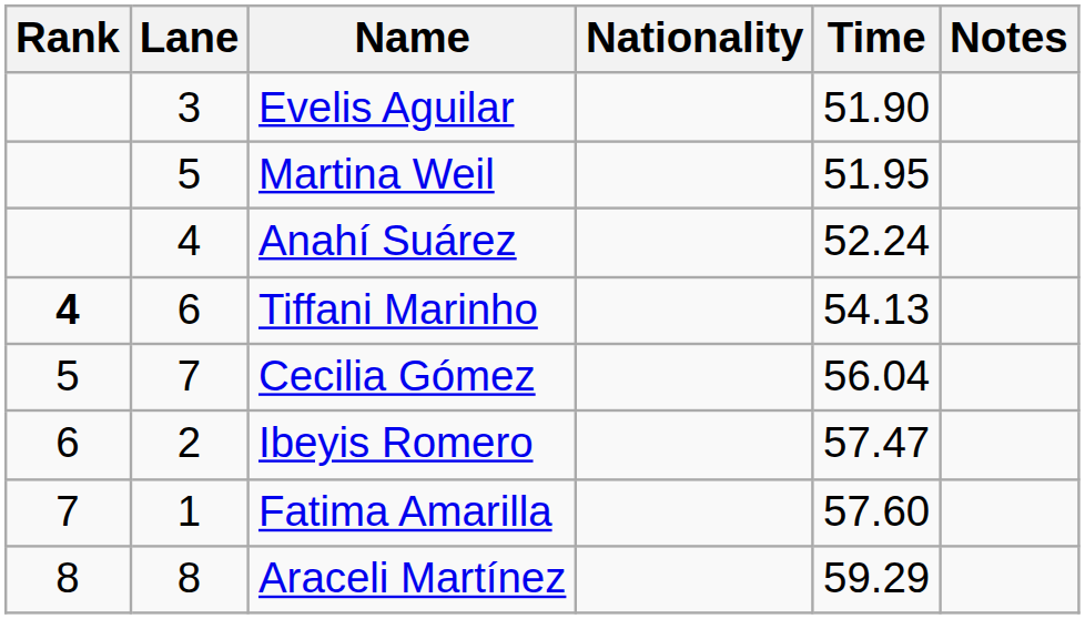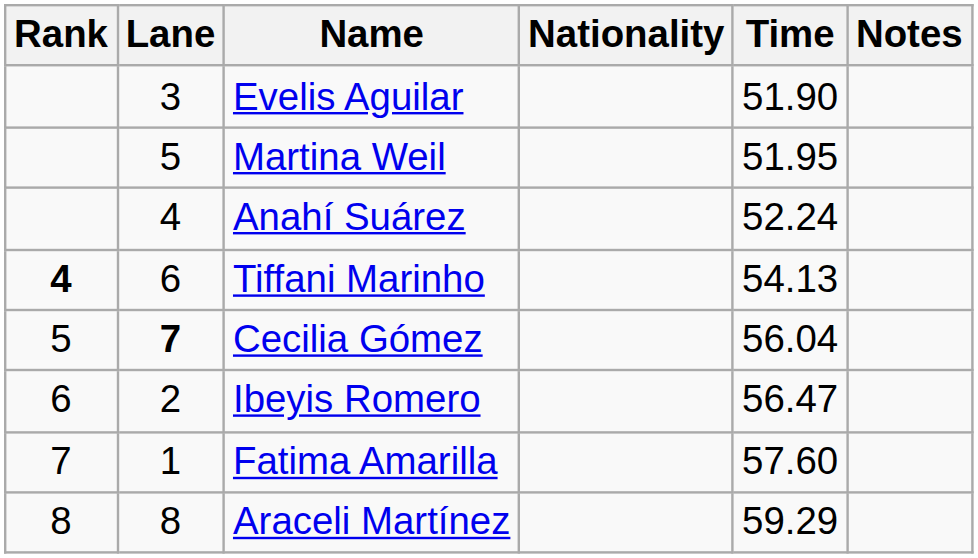Cecilia Gómez | Lane: normal -> bold
Ibeyis Romero | Time: 57.47 -> 56.47
